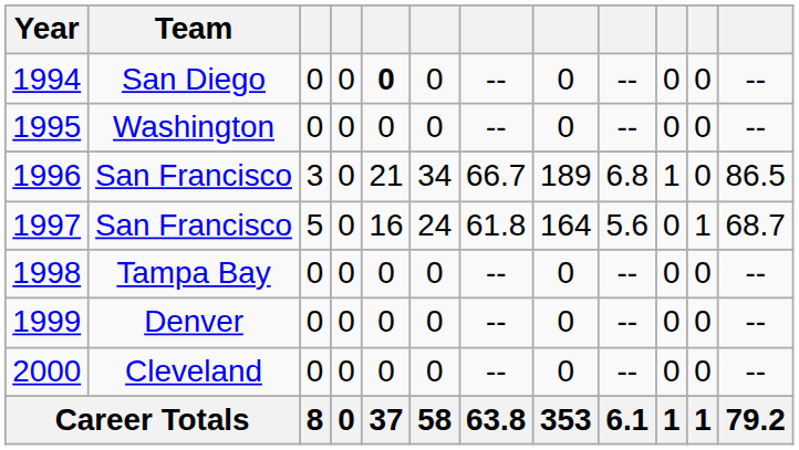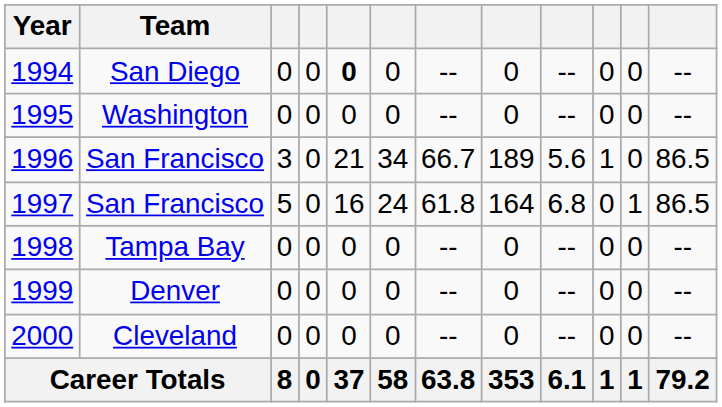1996 | column 9: 6.8 -> 5.6
1997 | column 9: 5.6 -> 6.8
1997 | column 12: 68.7 -> 86.5
